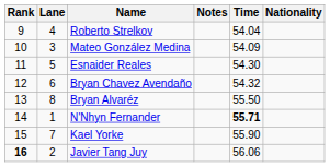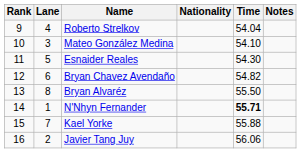columns swapped: Nationality <-> Notes
Mateo González Medina | Time: 54.09 -> 54.10
Bryan Chavez Avendaño | Time: 54.32 -> 54.82
Kael Yorke | Time: 55.90 -> 55.88
Javier Tang Juy | Rank: bold -> normal
